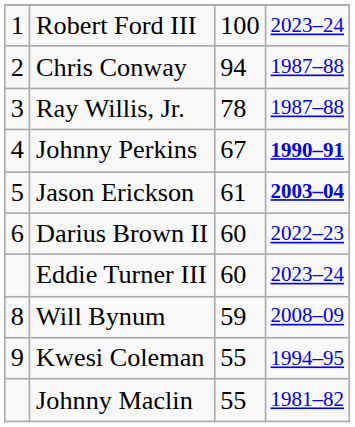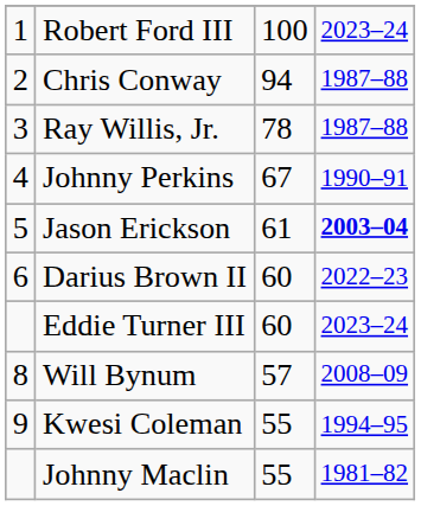Johnny Perkins | column 4: bold -> normal
Will Bynum | column 3: 59 -> 57
